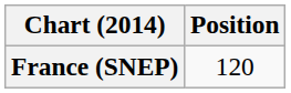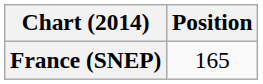France (SNEP) | Position: 120 -> 165
